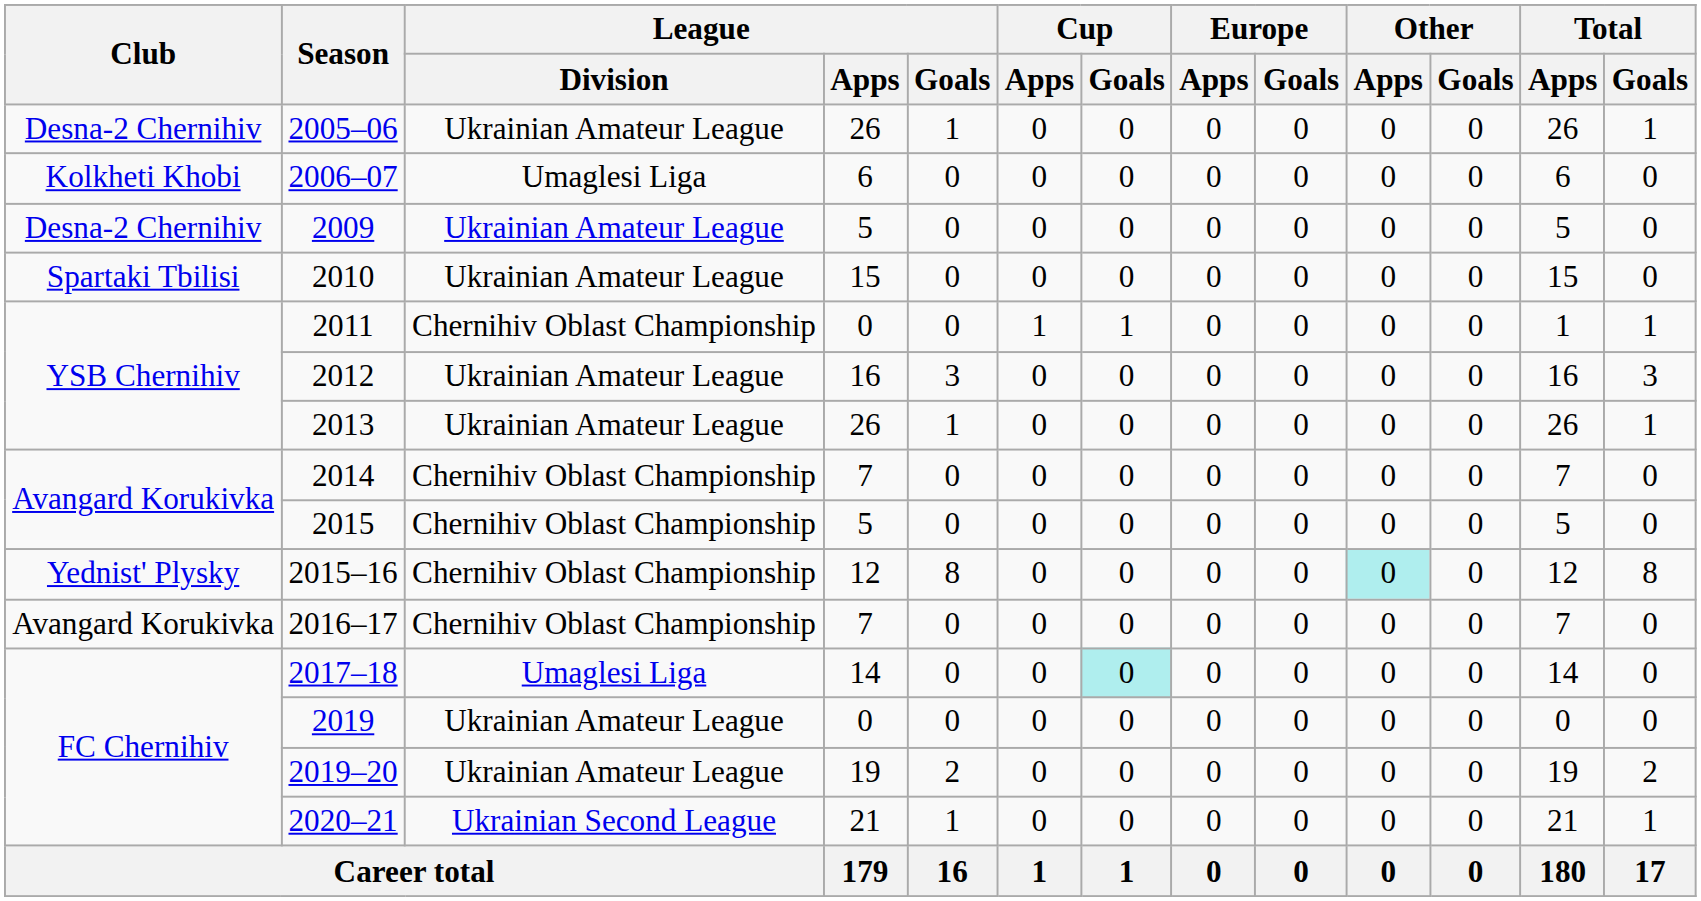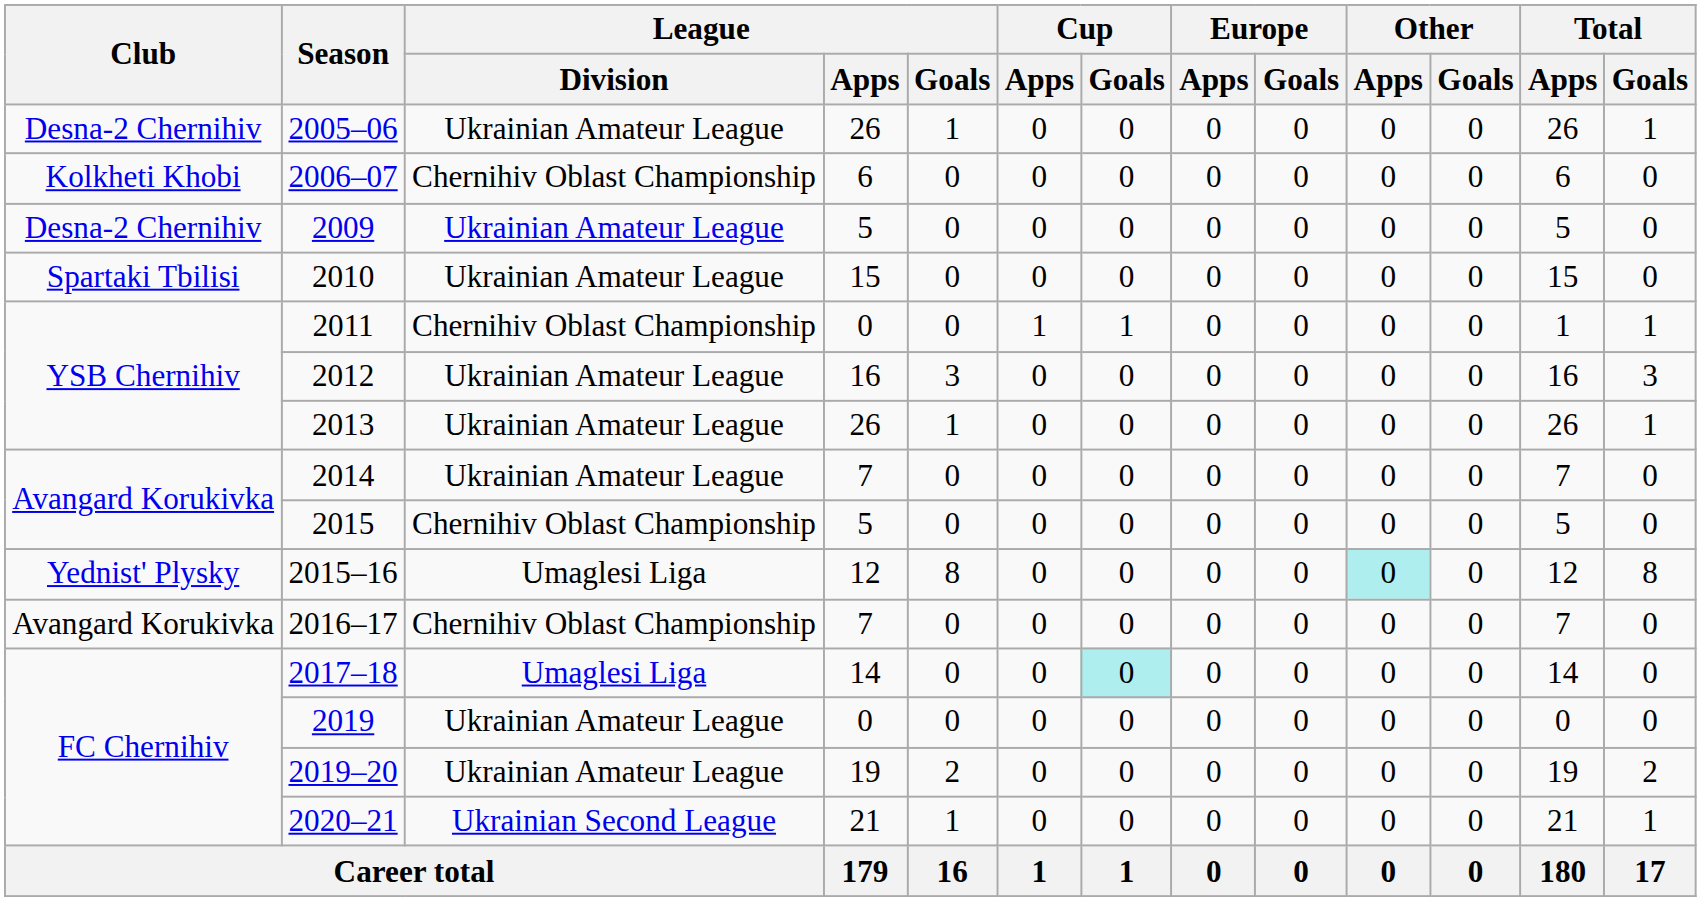2006–07 | League / Division: Umaglesi Liga -> Chernihiv Oblast Championship
2014 | League / Division: Chernihiv Oblast Championship -> Ukrainian Amateur League
2015–16 | League / Division: Chernihiv Oblast Championship -> Umaglesi Liga
